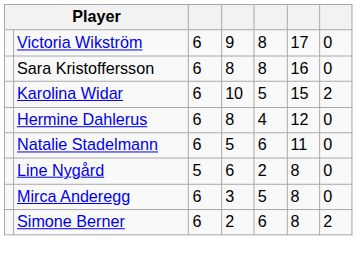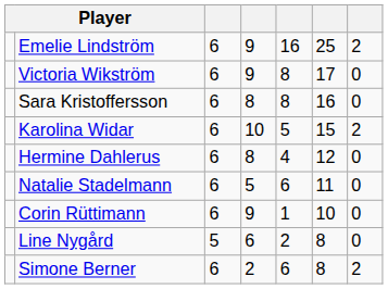+ row: Emelie Lindström | 6 | 9 | 16 | 25 | 2
+ row: Corin Rüttimann | 6 | 9 | 1 | 10 | 0
- row: Mirca Anderegg | 6 | 3 | 5 | 8 | 0
